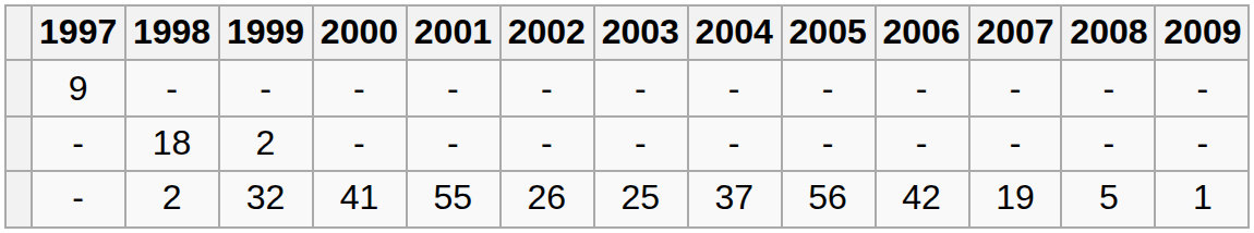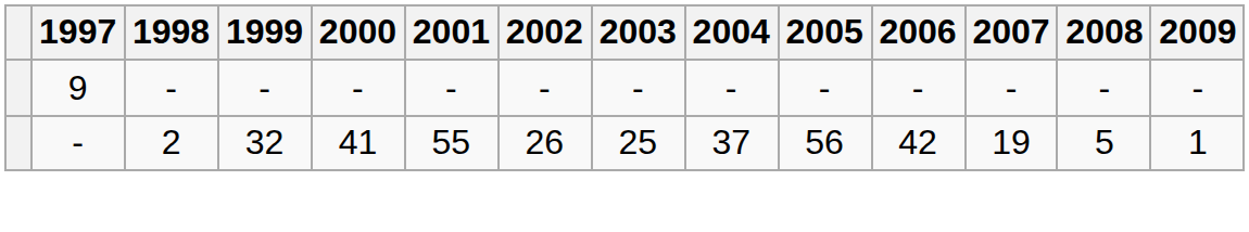- row: - | 18 | 2 | - | - | - | - | - | - | - | - | - | -
